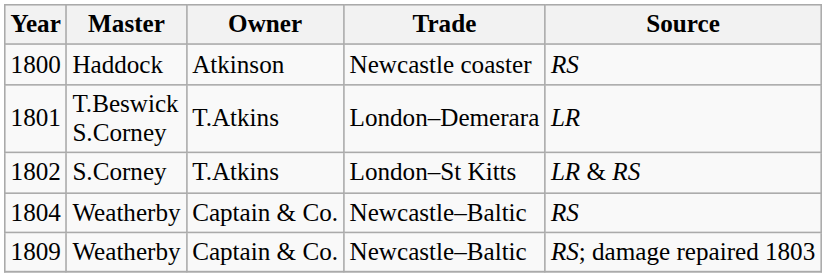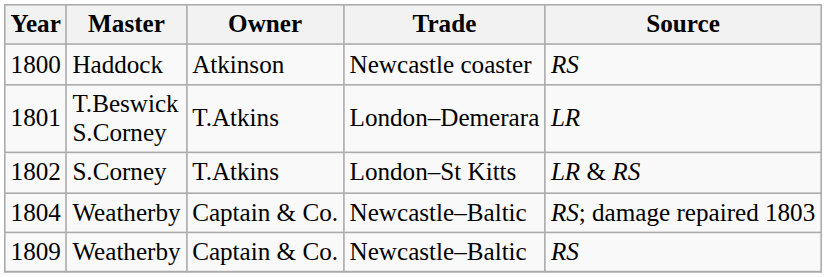1804 | Source: RS -> RS; damage repaired 1803
1809 | Source: RS; damage repaired 1803 -> RS
